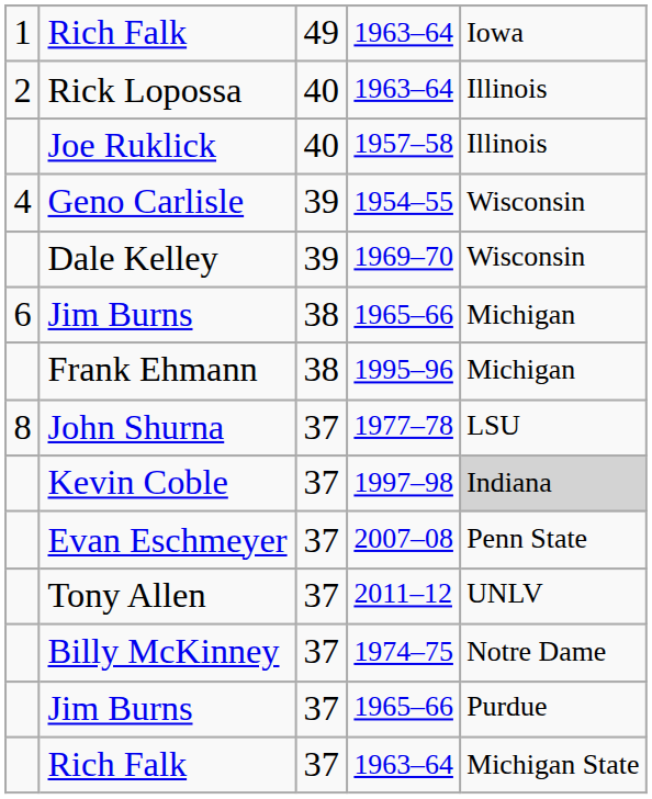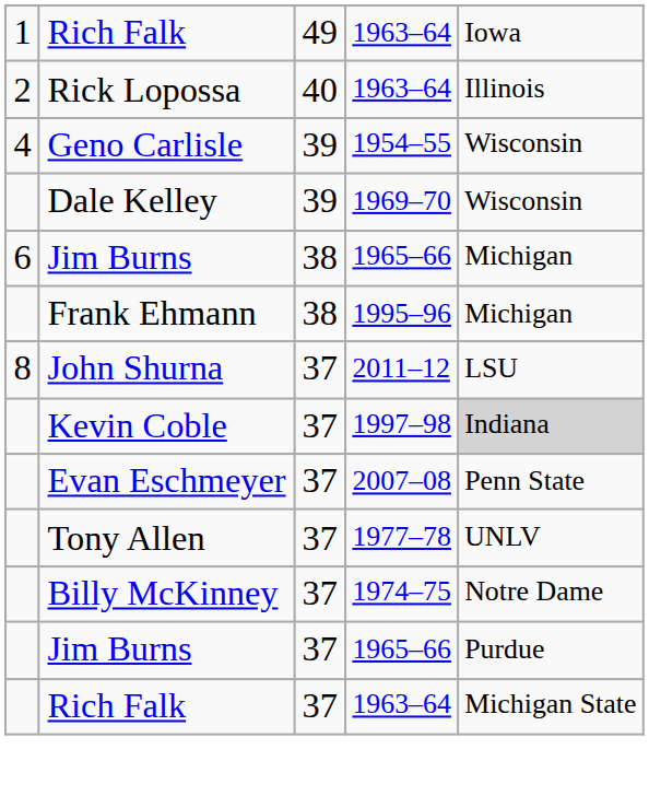- row: Joe Ruklick | 40 | 1957–58 | Illinois
John Shurna | column 4: 1977–78 -> 2011–12
Tony Allen | column 4: 2011–12 -> 1977–78
